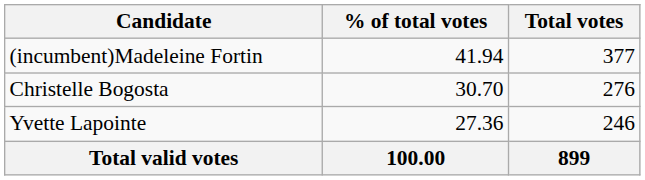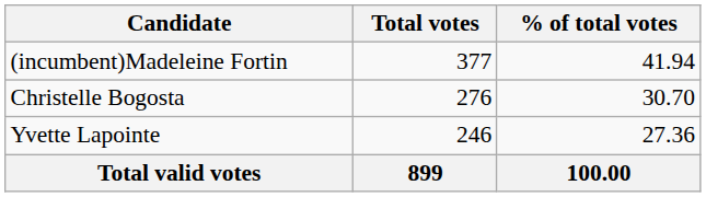columns swapped: Total votes <-> % of total votes
